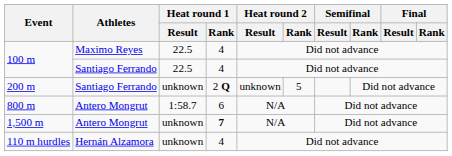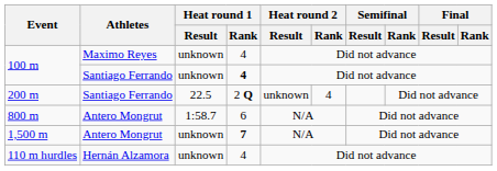100 m / Maximo Reyes | Heat round 1 / Result: 22.5 -> unknown
100 m / Santiago Ferrando | Heat round 1 / Result: 22.5 -> unknown
100 m / Santiago Ferrando | Heat round 1 / Rank: normal -> bold
200 m | Heat round 1 / Result: unknown -> 22.5
200 m | Heat round 2 / Rank: 5 -> 4
